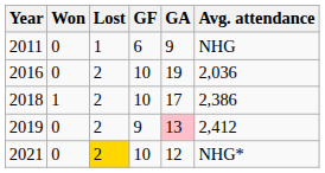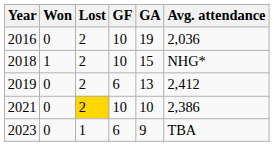- row: 2011 | 0 | 1 | 6 | 9 | NHG
2018 | GA: 17 -> 15
2018 | Avg. attendance: 2,386 -> NHG*
2019 | GF: 9 -> 6
2019 | GA: pink background -> no background
2021 | GA: 12 -> 10
2021 | Avg. attendance: NHG* -> 2,386
+ row: 2023 | 0 | 1 | 6 | 9 | TBA
